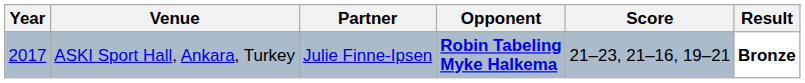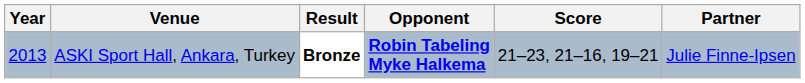columns swapped: Partner <-> Result
ASKI Sport Hall, Ankara, Turkey | Year: 2017 -> 2013
